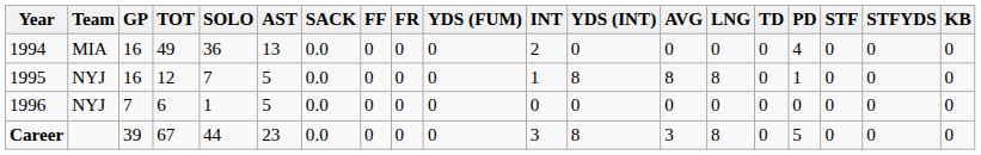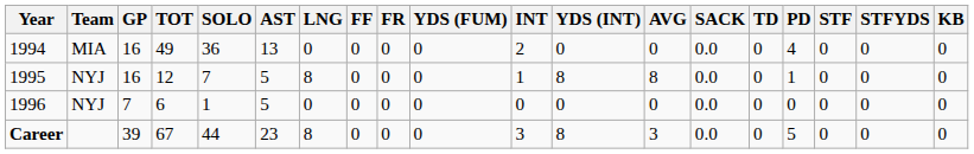columns swapped: SACK <-> LNG
